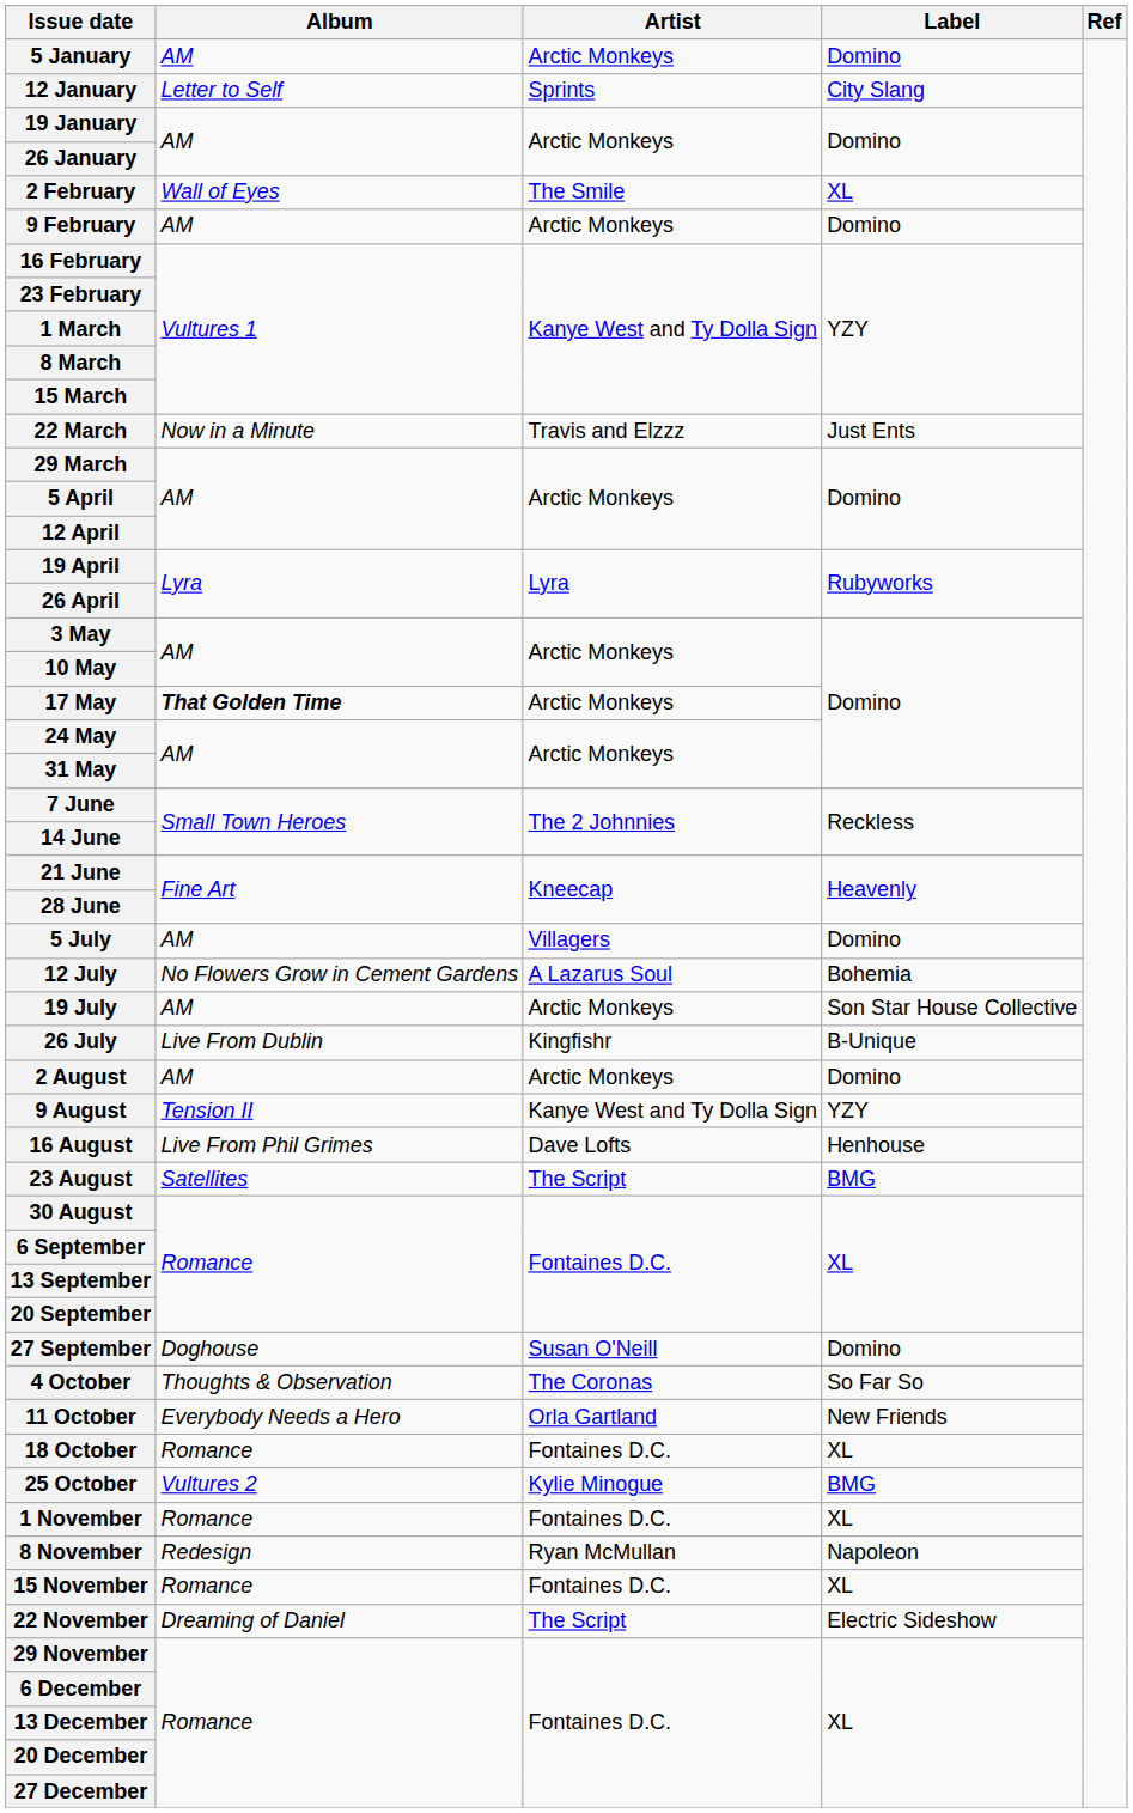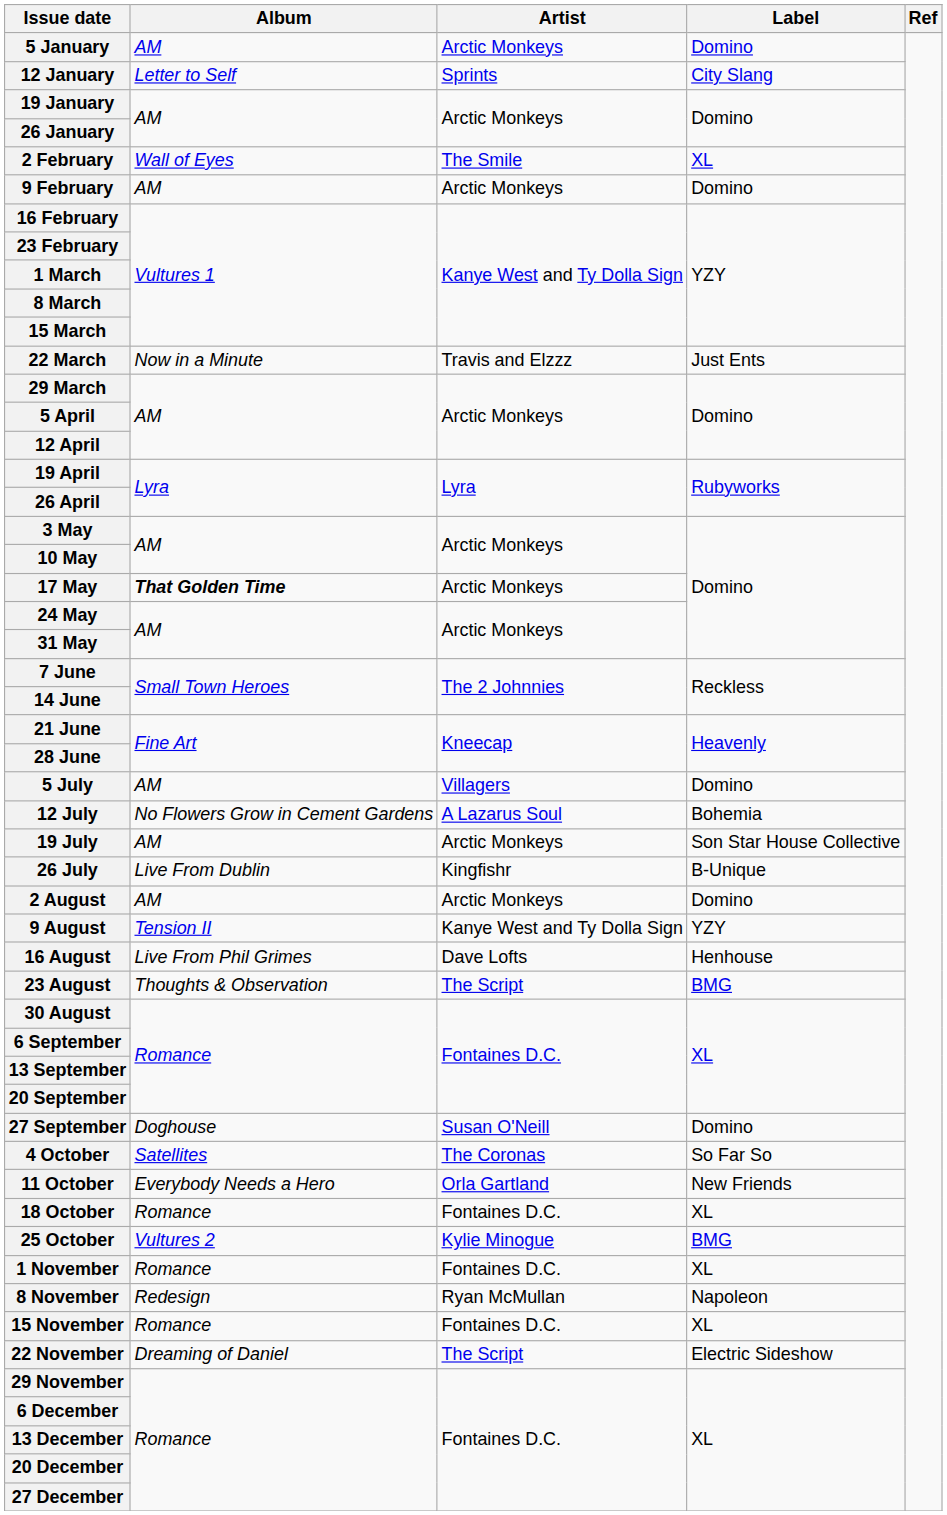23 August | Album: Satellites -> Thoughts & Observation
4 October | Album: Thoughts & Observation -> Satellites
